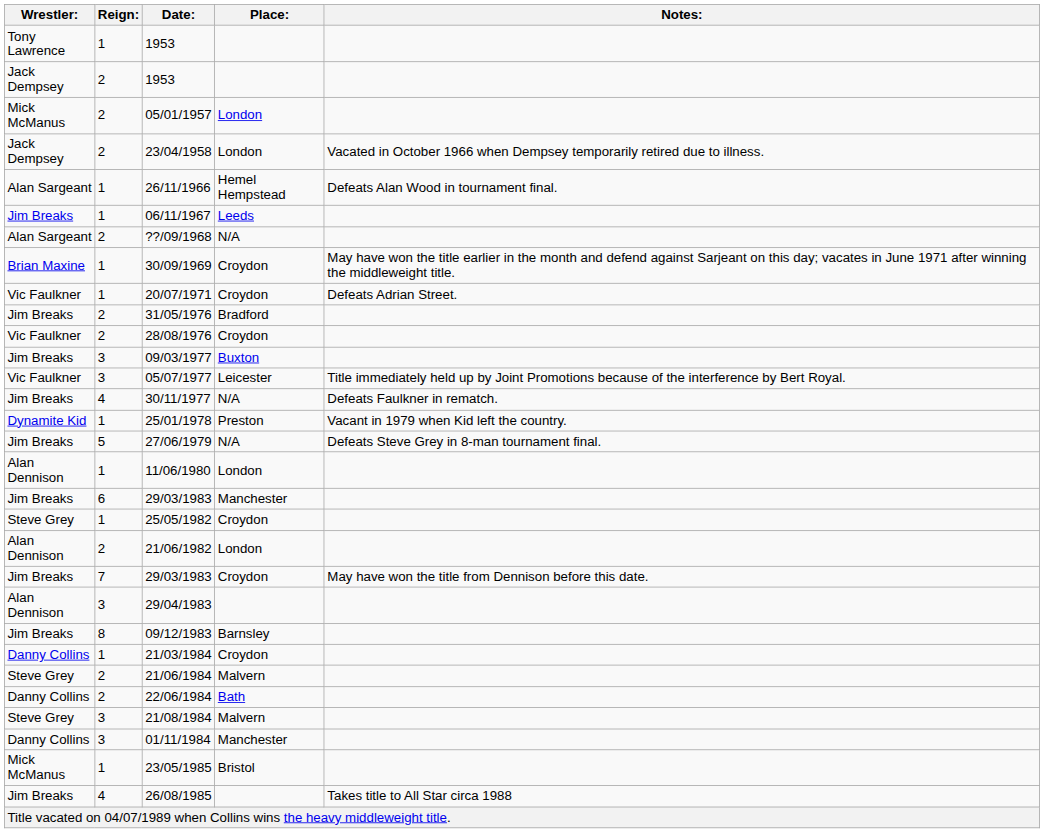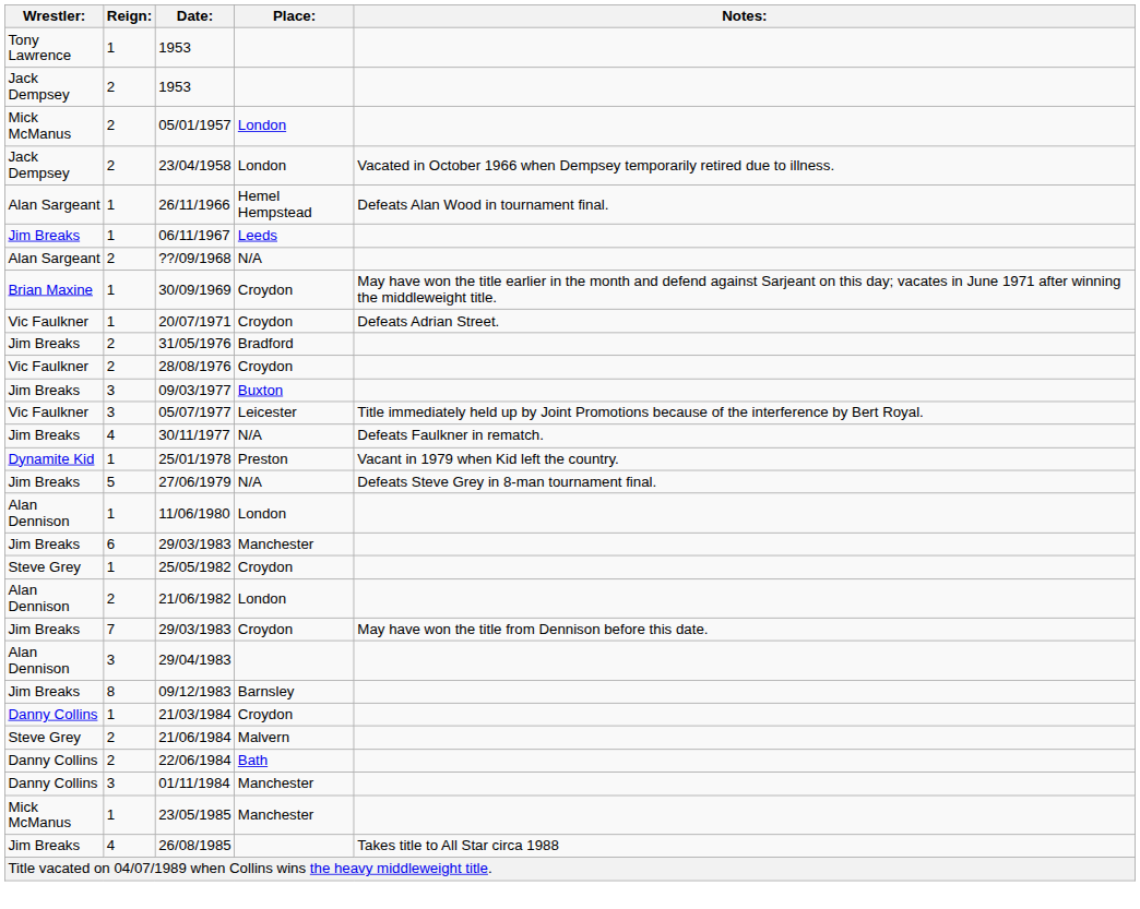- row: Steve Grey | 3 | 21/08/1984 | Malvern
23/05/1985 | Place:: Bristol -> Manchester
